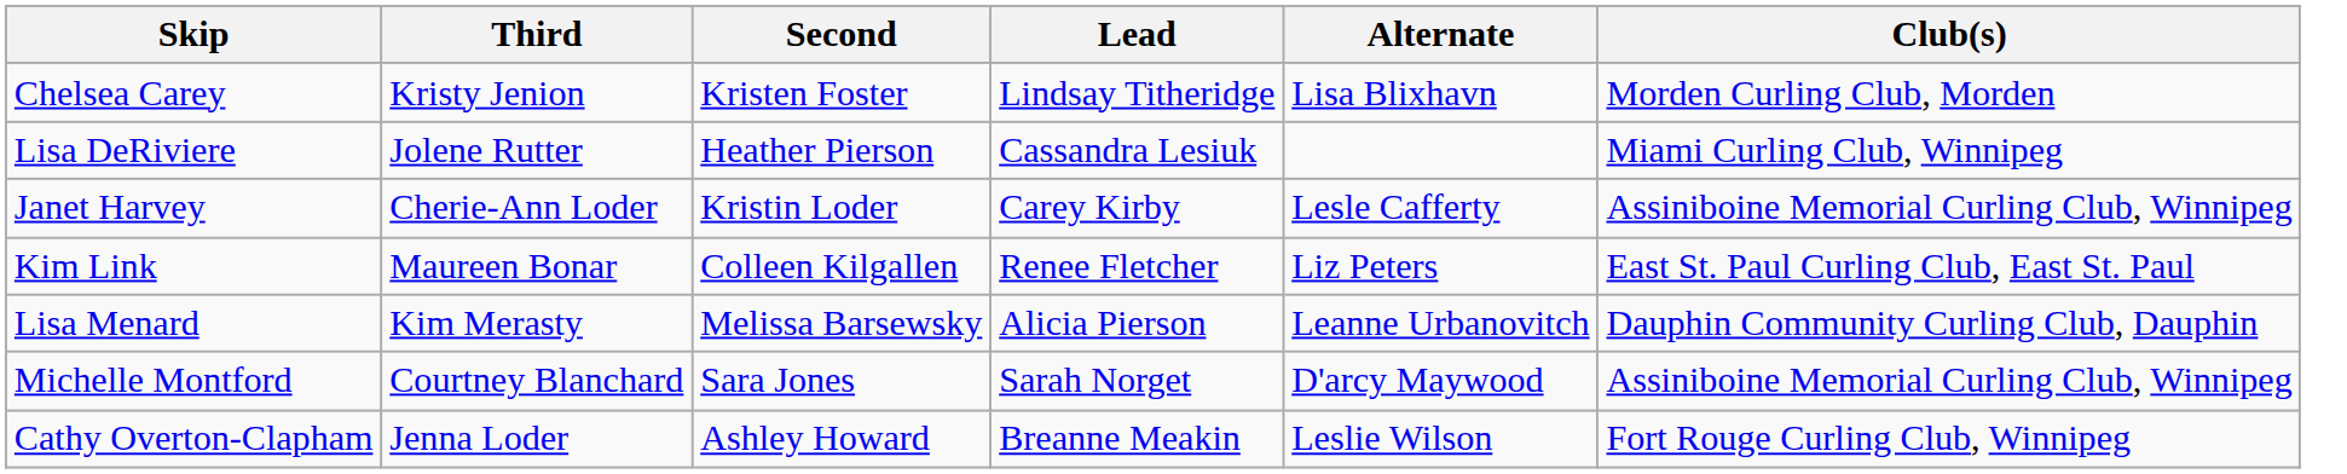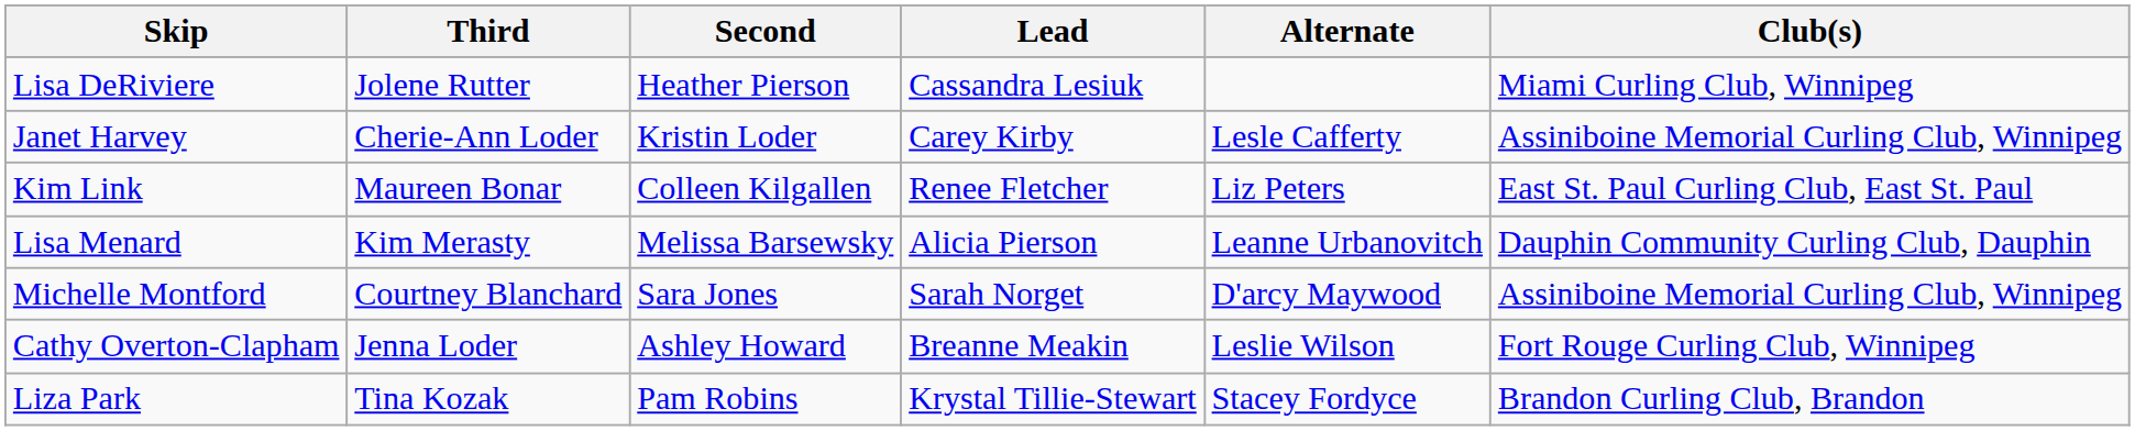- row: Chelsea Carey | Kristy Jenion | Kristen Foster | Lindsay Titheridge | Lisa Blixhavn | Morden Curling Club, Morden
+ row: Liza Park | Tina Kozak | Pam Robins | Krystal Tillie-Stewart | Stacey Fordyce | Brandon Curling Club, Brandon
